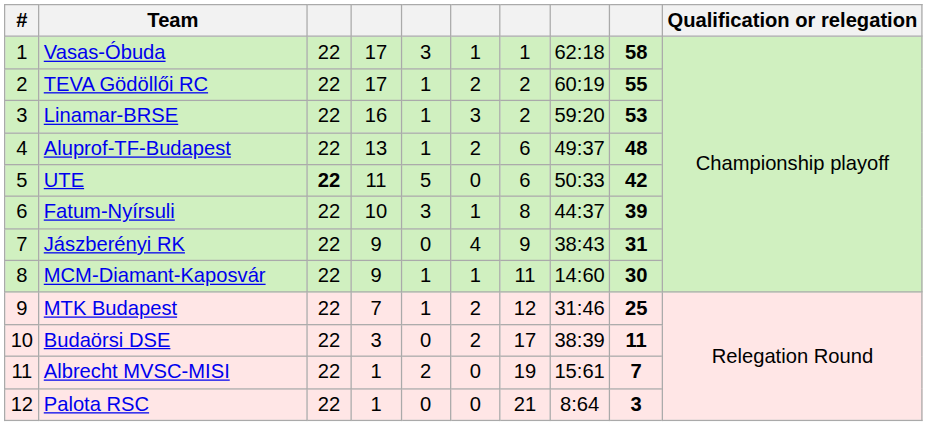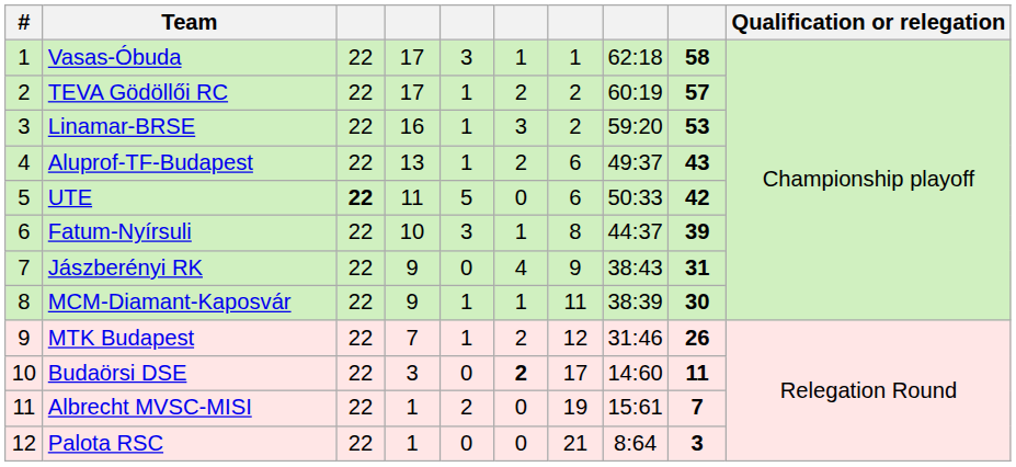TEVA Gödöllői RC | column 9: 55 -> 57
Aluprof-TF-Budapest | column 9: 48 -> 43
MCM-Diamant-Kaposvár | column 8: 14:60 -> 38:39
MTK Budapest | column 9: 25 -> 26
Budaörsi DSE | column 6: normal -> bold
Budaörsi DSE | column 8: 38:39 -> 14:60
